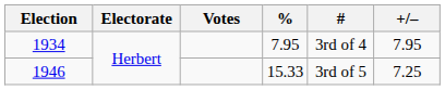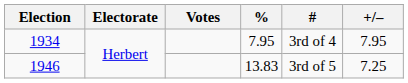1946 | %: 15.33 -> 13.83
